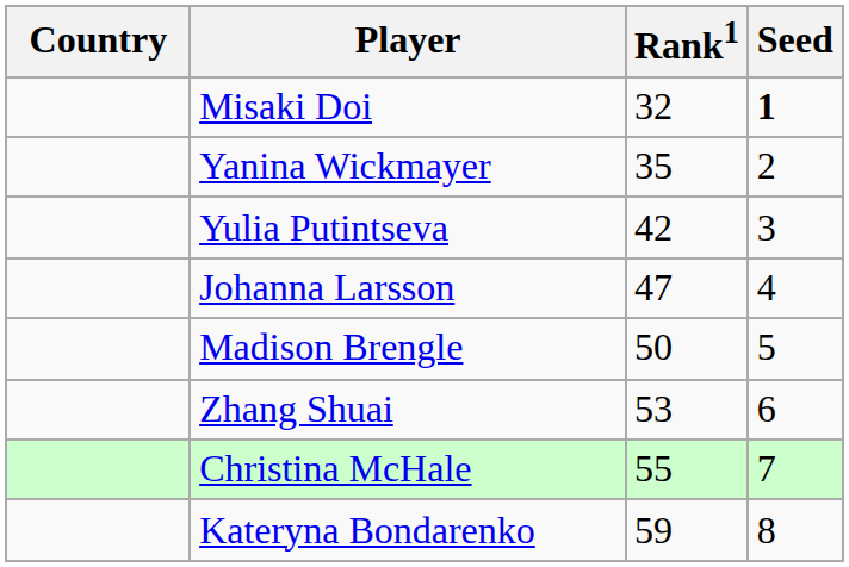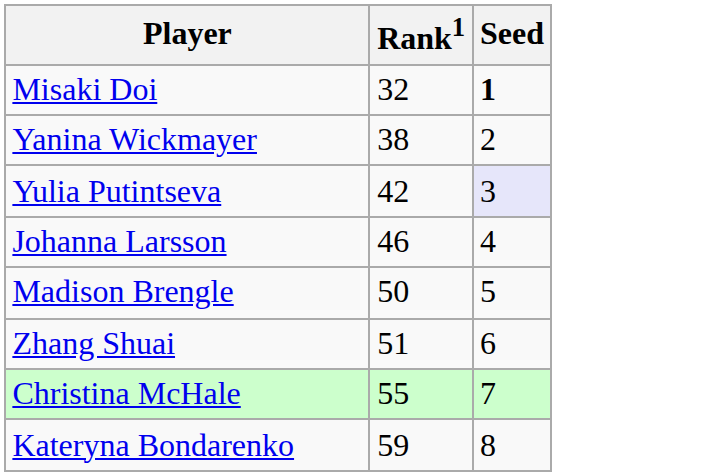- column: Country
Yanina Wickmayer | Rank1: 35 -> 38
Yulia Putintseva | Seed: no background -> lavender background
Johanna Larsson | Rank1: 47 -> 46
Zhang Shuai | Rank1: 53 -> 51
